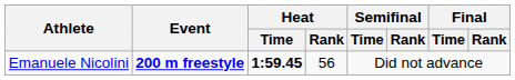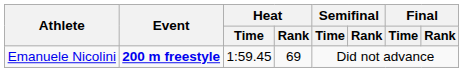Emanuele Nicolini | Heat / Time: bold -> normal
Emanuele Nicolini | Heat / Rank: 56 -> 69
